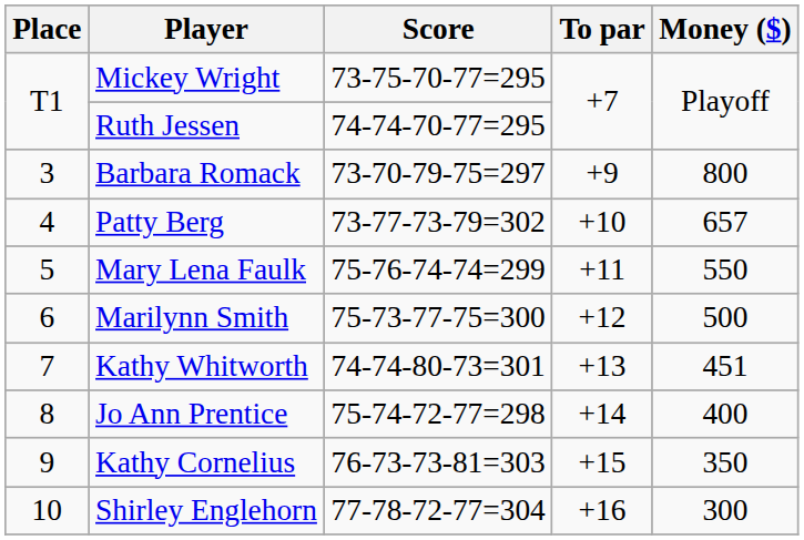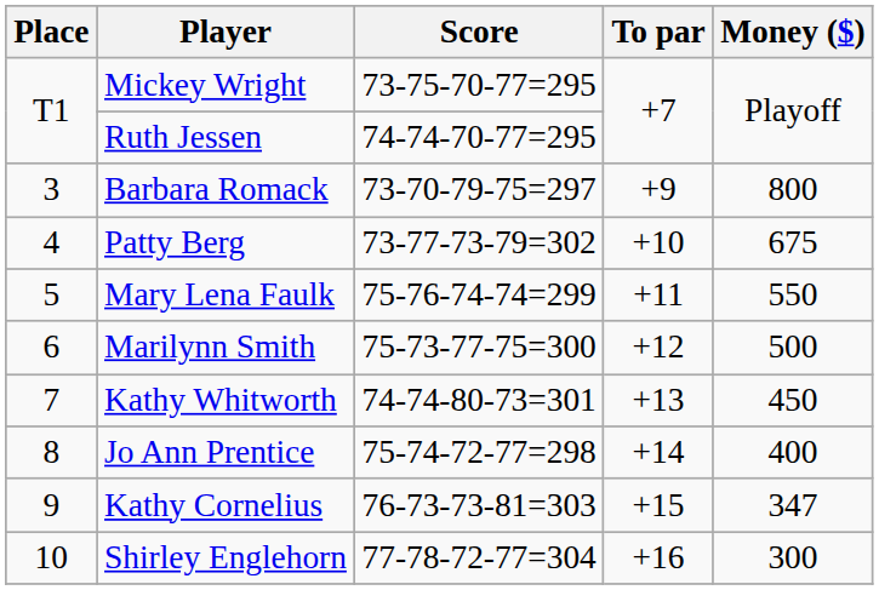Patty Berg | Money ($): 657 -> 675
Kathy Whitworth | Money ($): 451 -> 450
Kathy Cornelius | Money ($): 350 -> 347
